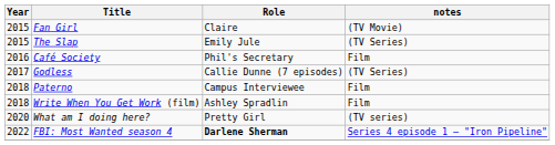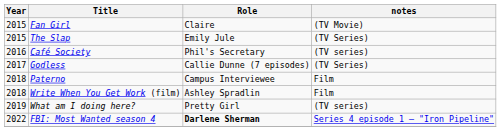Café Society | notes: Film -> (TV series)
What am I doing here? | Year: 2020 -> 2019
